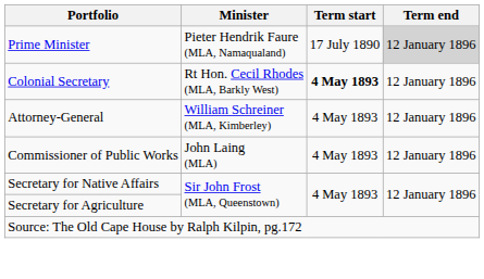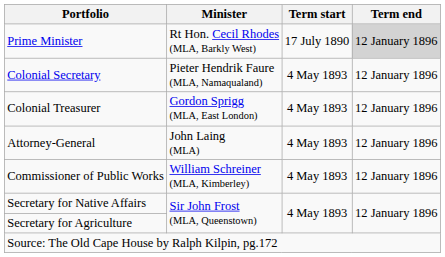Prime Minister | Minister: Pieter Hendrik Faure (MLA, Namaqualand) -> Rt Hon. Cecil Rhodes (MLA, Barkly West)
Colonial Secretary | Minister: Rt Hon. Cecil Rhodes (MLA, Barkly West) -> Pieter Hendrik Faure (MLA, Namaqualand)
Colonial Secretary | Term start: bold -> normal
+ row: Colonial Treasurer | Gordon Sprigg (MLA, East London) | 4 May 1893 | 12 January 1896
Attorney-General | Minister: William Schreiner (MLA, Kimberley) -> John Laing (MLA)
Commissioner of Public Works | Minister: John Laing (MLA) -> William Schreiner (MLA, Kimberley)
